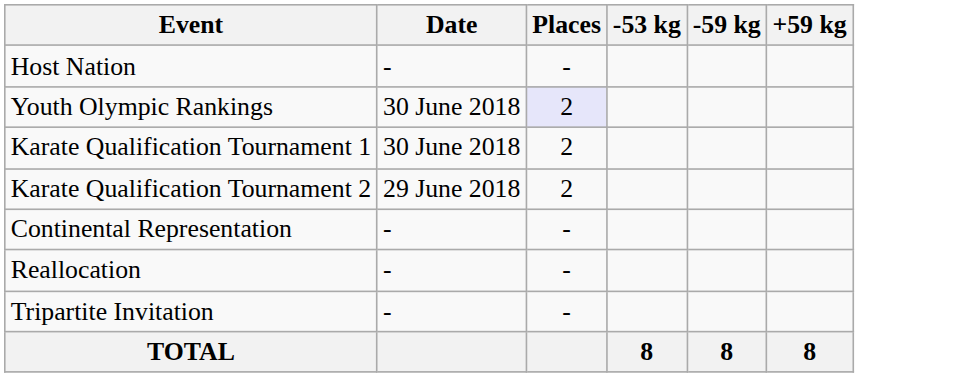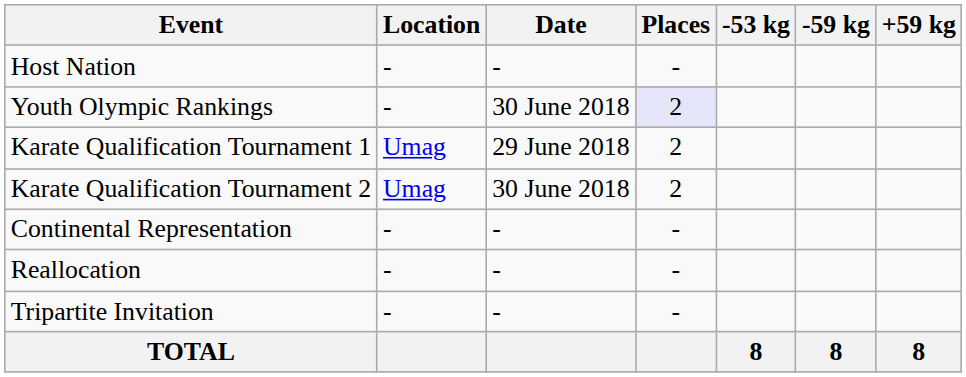+ column: Location | - | - | Umag | Umag | - | - | -
Karate Qualification Tournament 1 | Date: 30 June 2018 -> 29 June 2018
Karate Qualification Tournament 2 | Date: 29 June 2018 -> 30 June 2018
